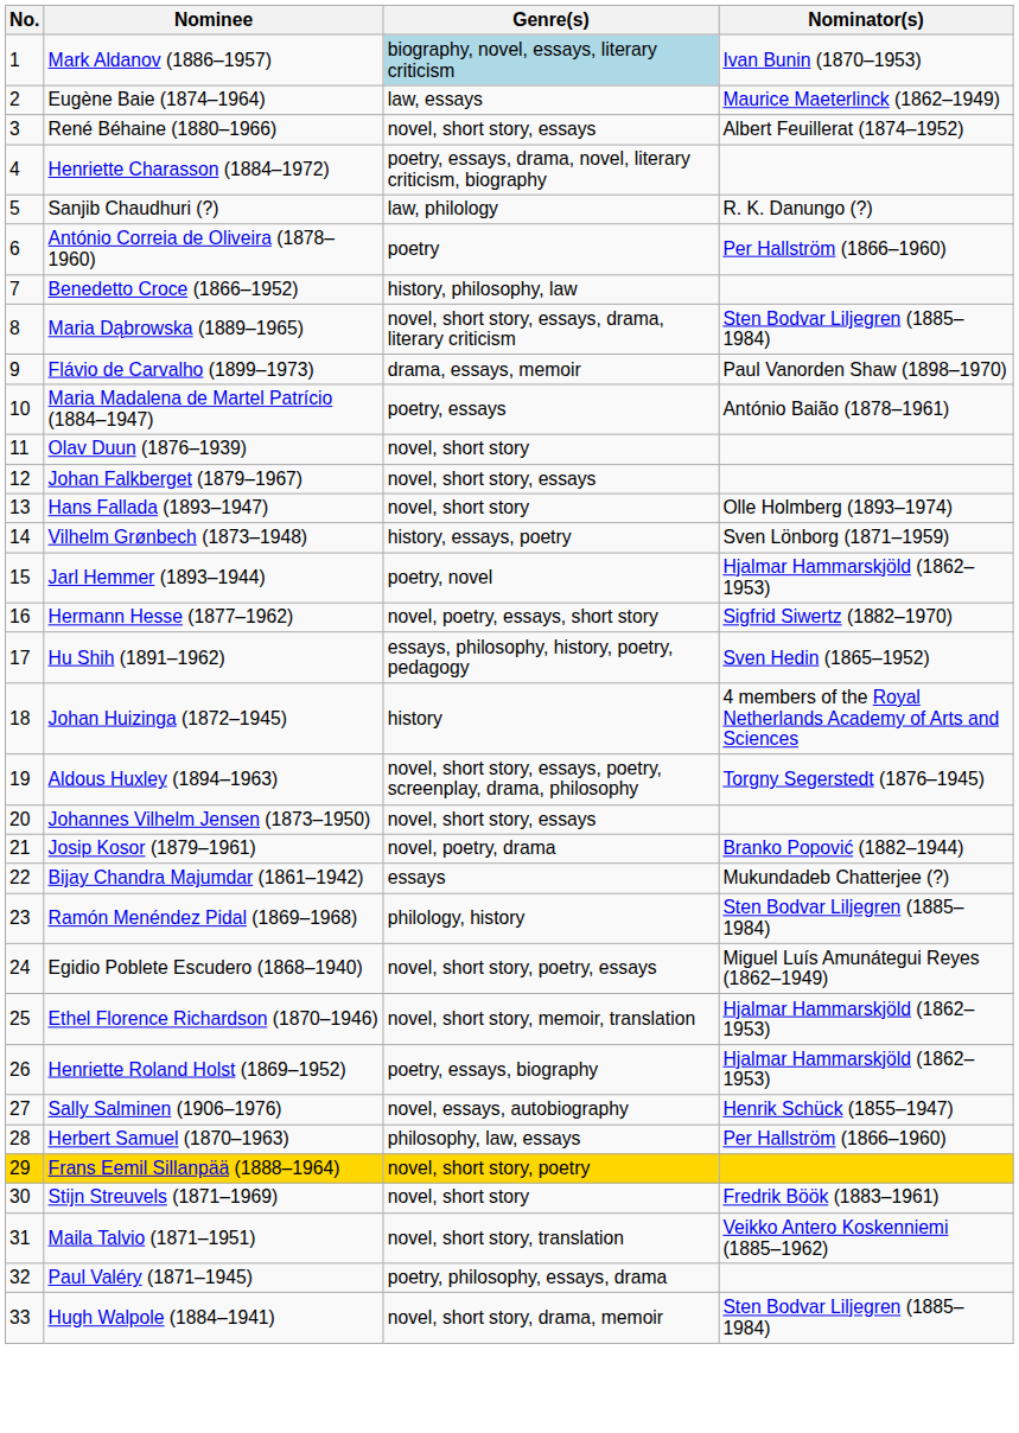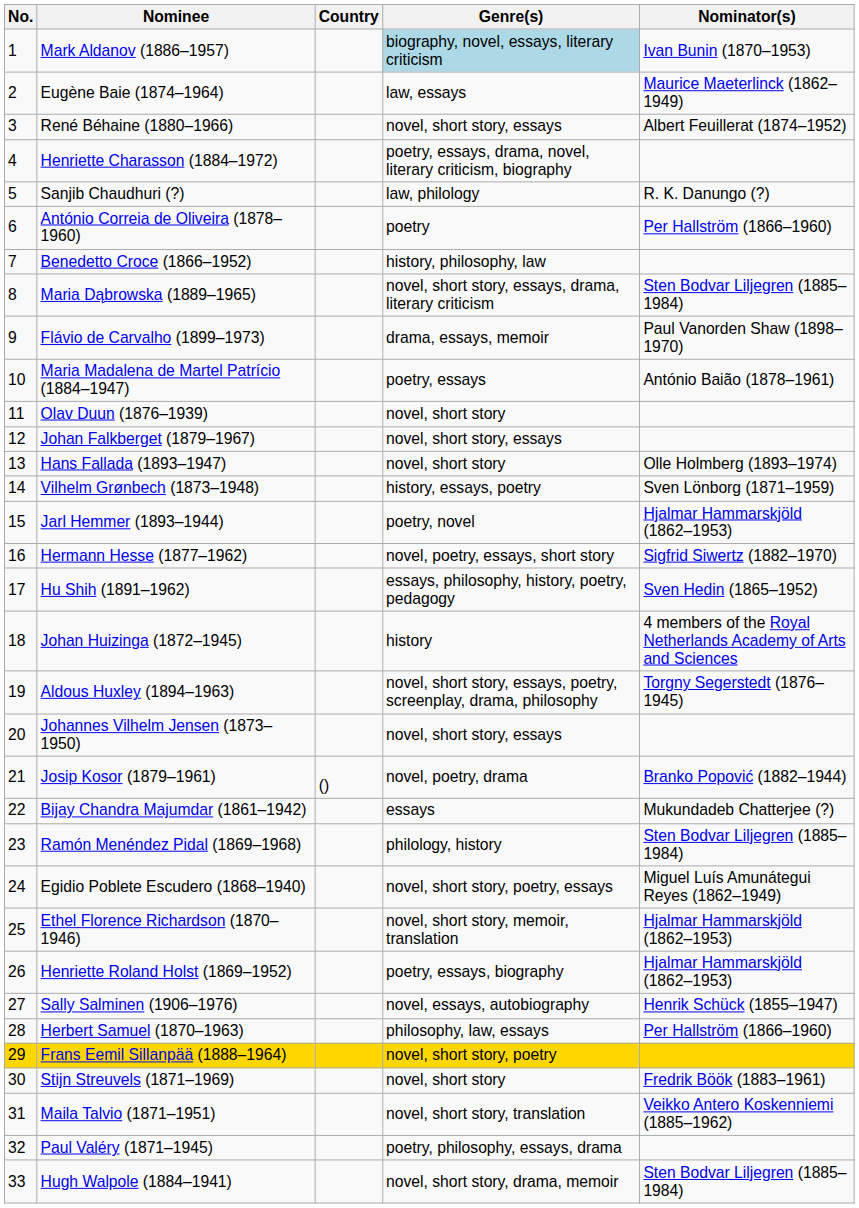+ column: Country | ()
